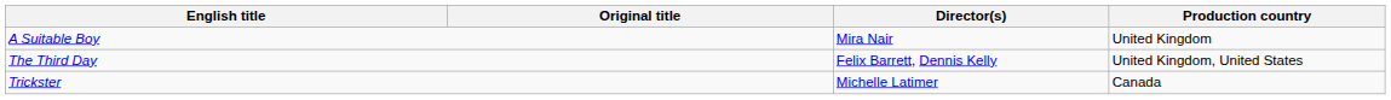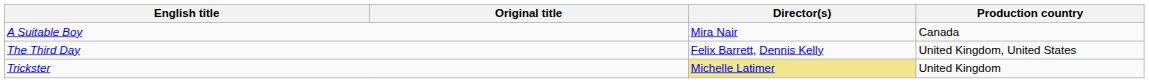A Suitable Boy | Production country: United Kingdom -> Canada
Trickster | Director(s): no background -> khaki background
Trickster | Production country: Canada -> United Kingdom
